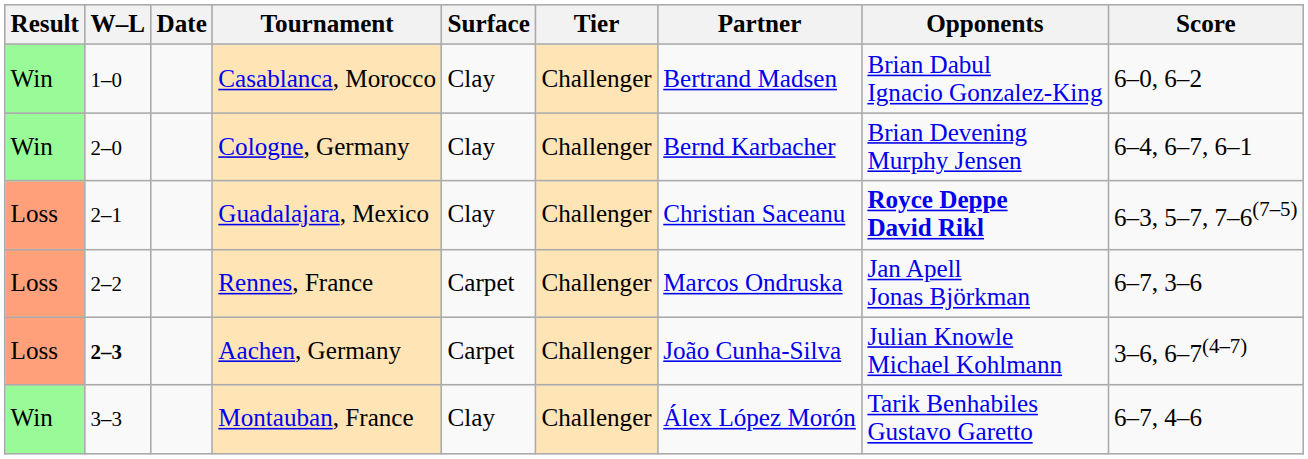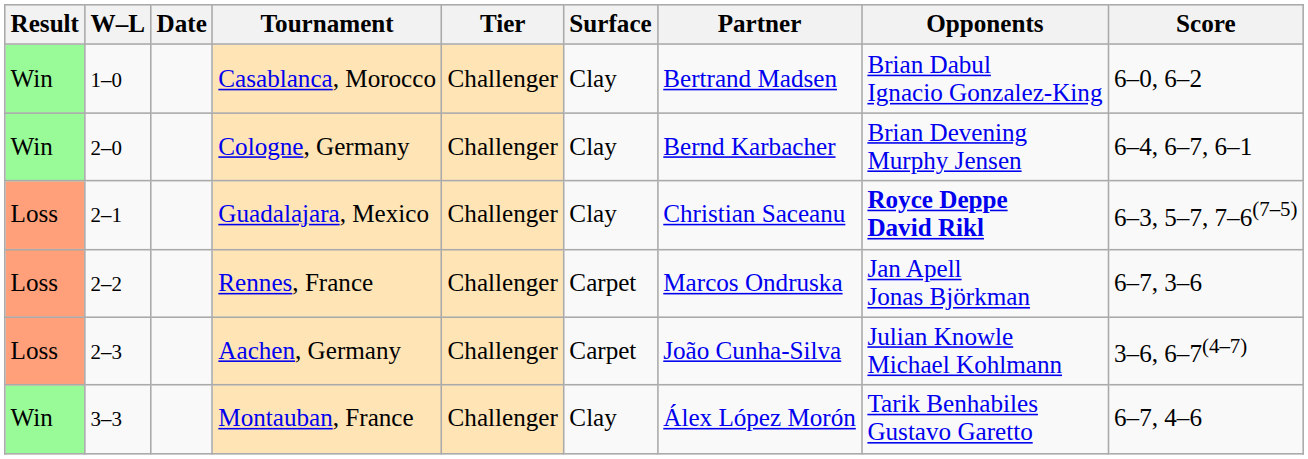columns swapped: Tier <-> Surface
Aachen, Germany | W–L: bold -> normal
